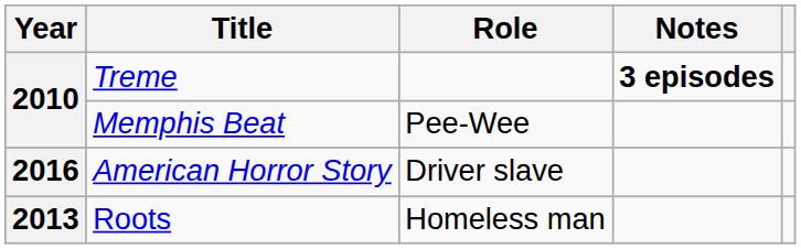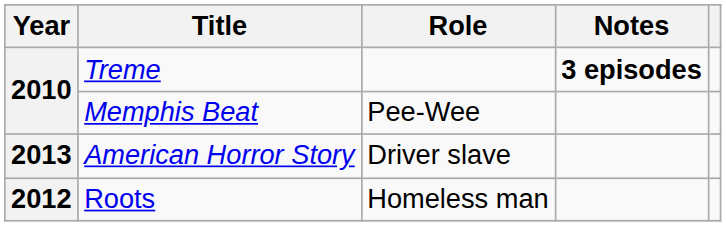American Horror Story | Year: 2016 -> 2013
Roots | Year: 2013 -> 2012
